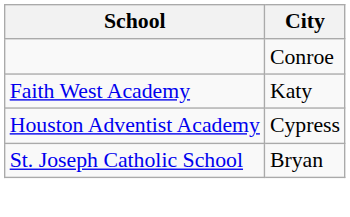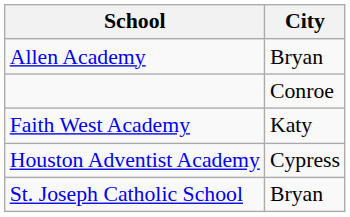+ row: Allen Academy | Bryan
